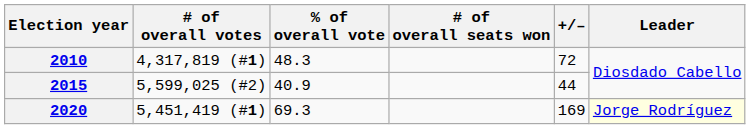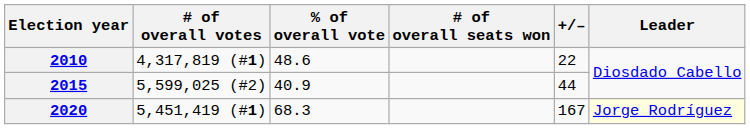2010 | % of overall vote: 48.3 -> 48.6
2010 | +/–: 72 -> 22
2020 | % of overall vote: 69.3 -> 68.3
2020 | +/–: 169 -> 167
